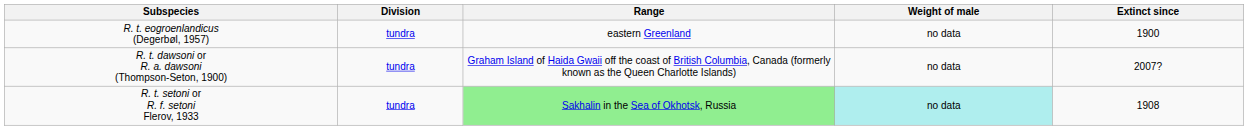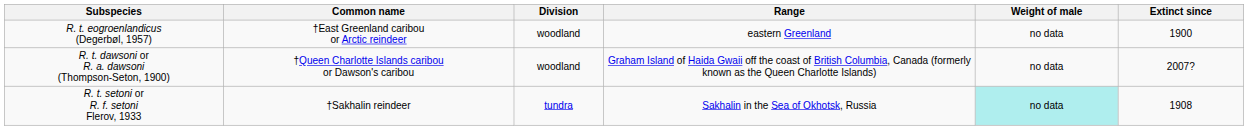+ column: Common name | †East Greenland caribou or Arctic reindeer | †Queen Charlotte Islands caribou or Dawson's caribou | †Sakhalin reindeer
R. t. eogroenlandicus (Degerbøl, 1957) | Division: tundra -> woodland
R. t. dawsoni or R. a. dawsoni (Thompson-Seton, 1900) | Division: tundra -> woodland
R. t. setoni or R. f. setoni Flerov, 1933 | Range: lightgreen background -> no background
